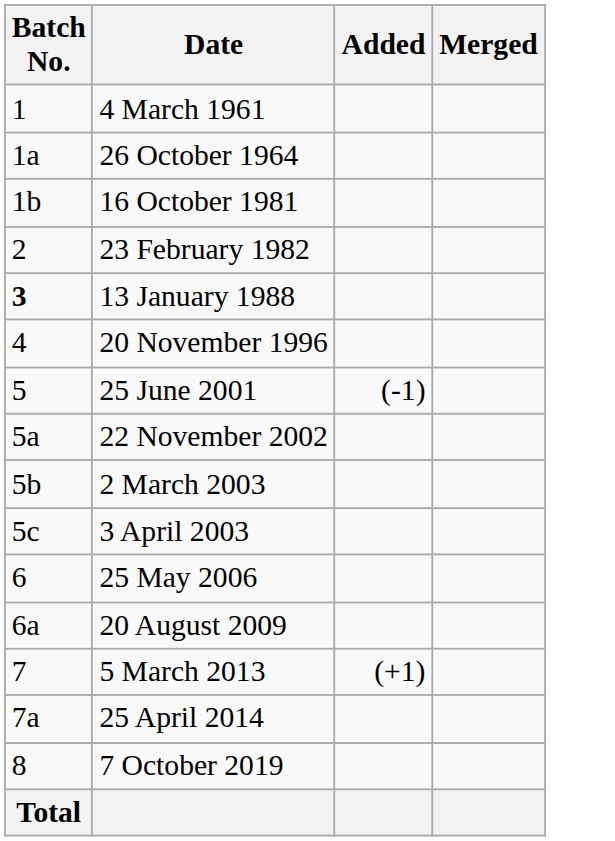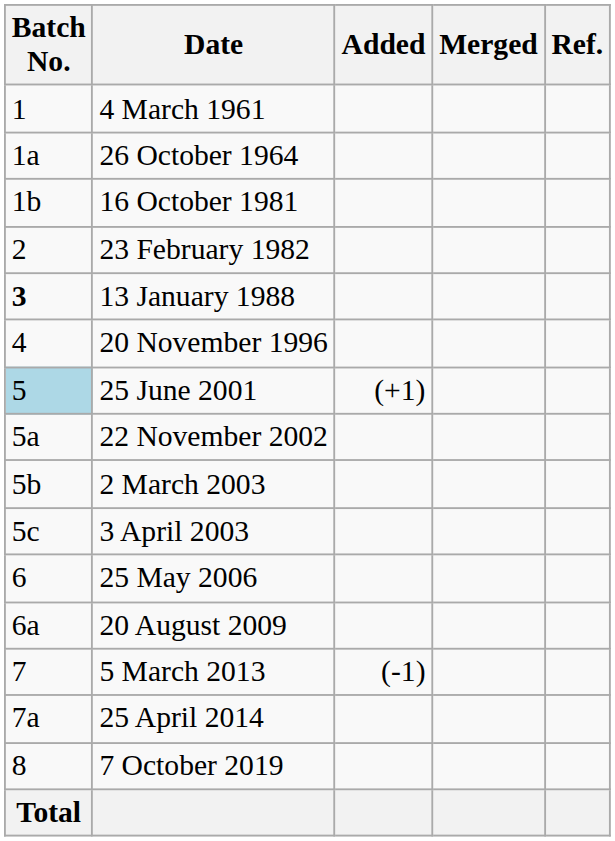+ column: Ref.
25 June 2001 | Batch No.: no background -> lightblue background
25 June 2001 | Added: (-1) -> (+1)
5 March 2013 | Added: (+1) -> (-1)
